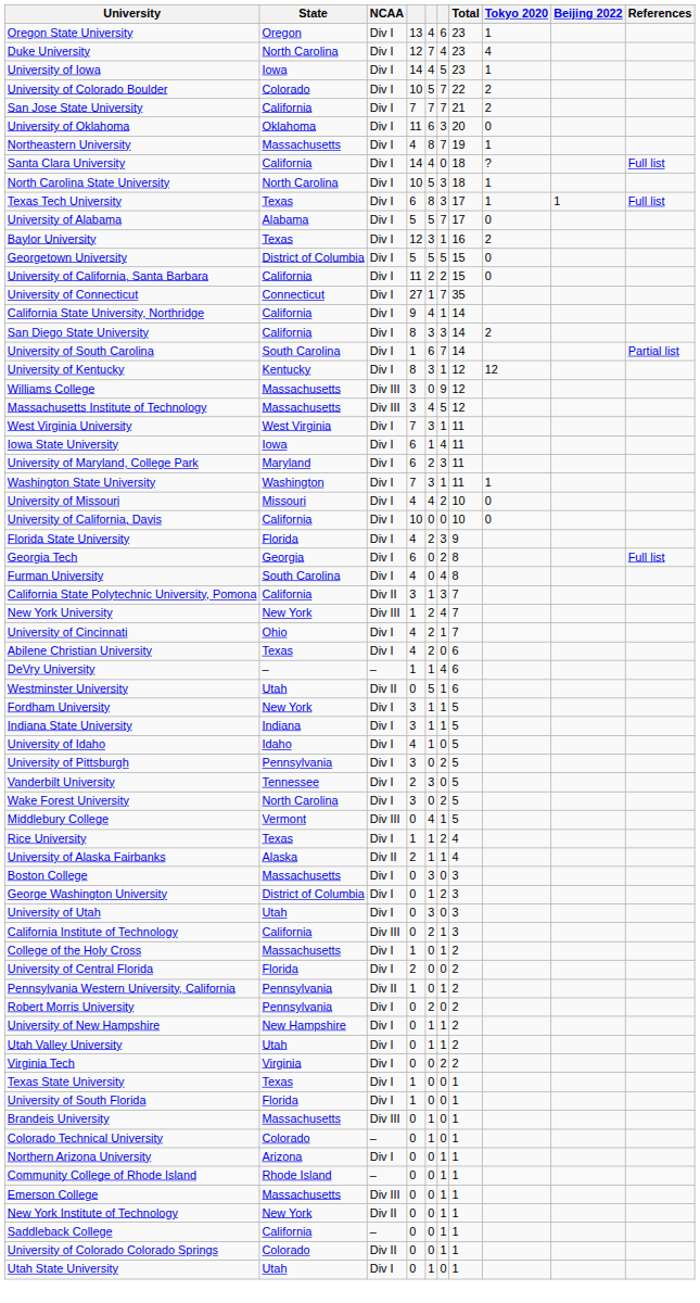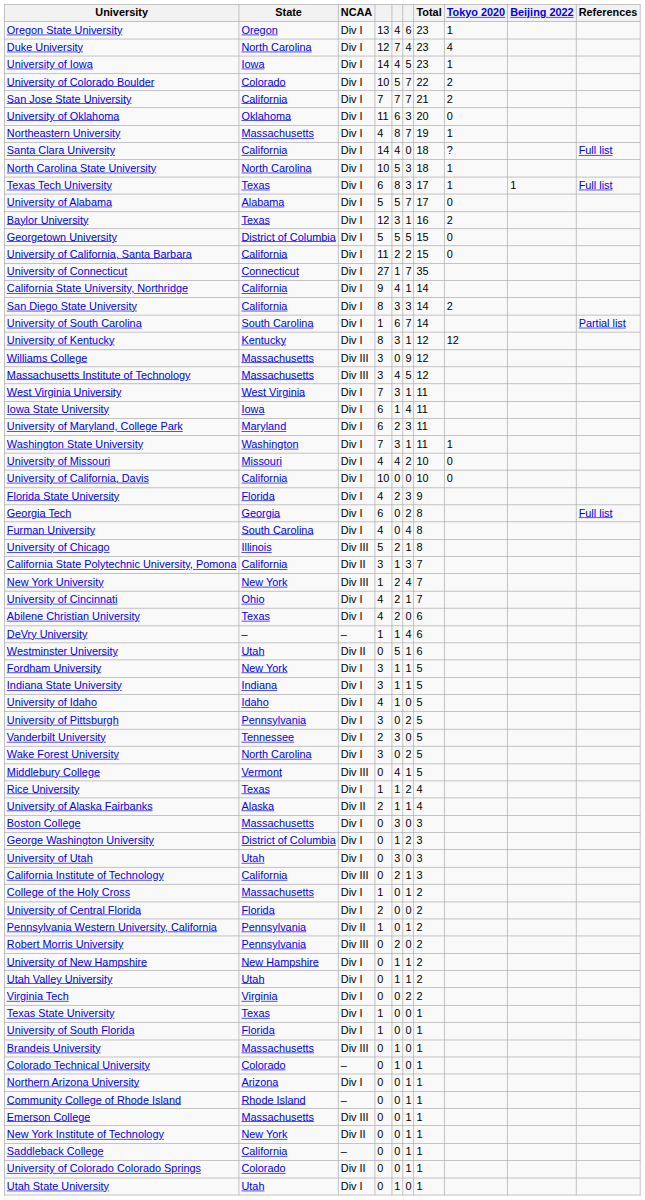+ row: University of Chicago | Illinois | Div III | 5 | 2 | 1 | 8
Robert Morris University | NCAA: Div I -> Div III
